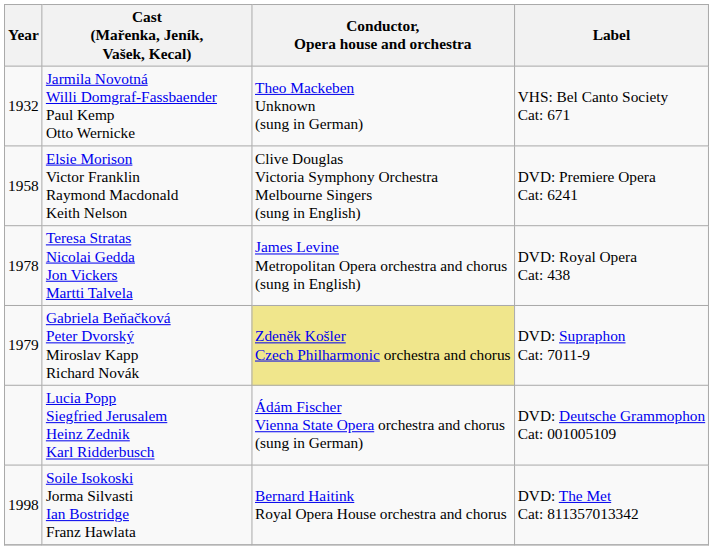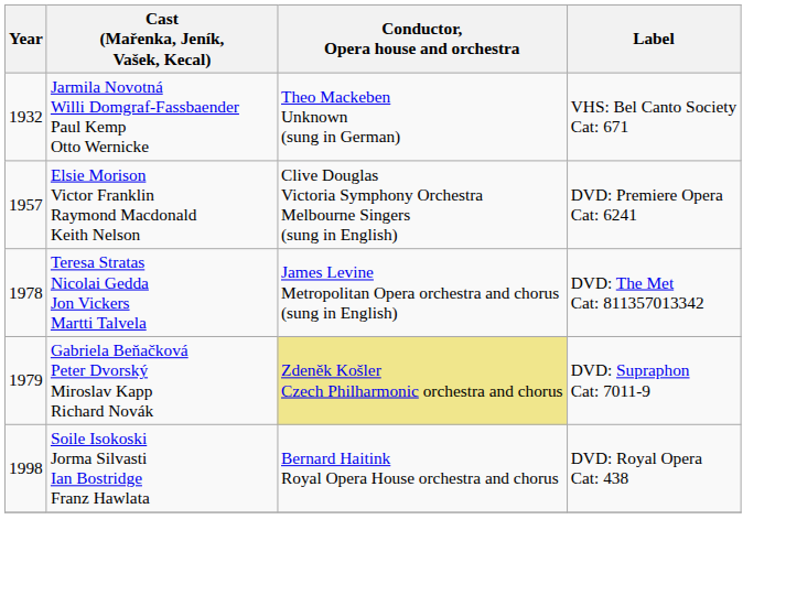Elsie Morison Victor Franklin Raymond Macdonald Keith Nelson | Year: 1958 -> 1957
Teresa Stratas Nicolai Gedda Jon Vickers Martti Talvela | Label: DVD: Royal Opera Cat: 438 -> DVD: The Met Cat: 811357013342
- row: Lucia Popp Siegfried Jerusalem Heinz Zednik Karl Ridderbusch | Ádám Fischer Vienna State Opera orchestra and chorus (sung in German) | DVD: Deutsche Grammophon Cat: 001005109
Soile Isokoski Jorma Silvasti Ian Bostridge Franz Hawlata | Label: DVD: The Met Cat: 811357013342 -> DVD: Royal Opera Cat: 438
